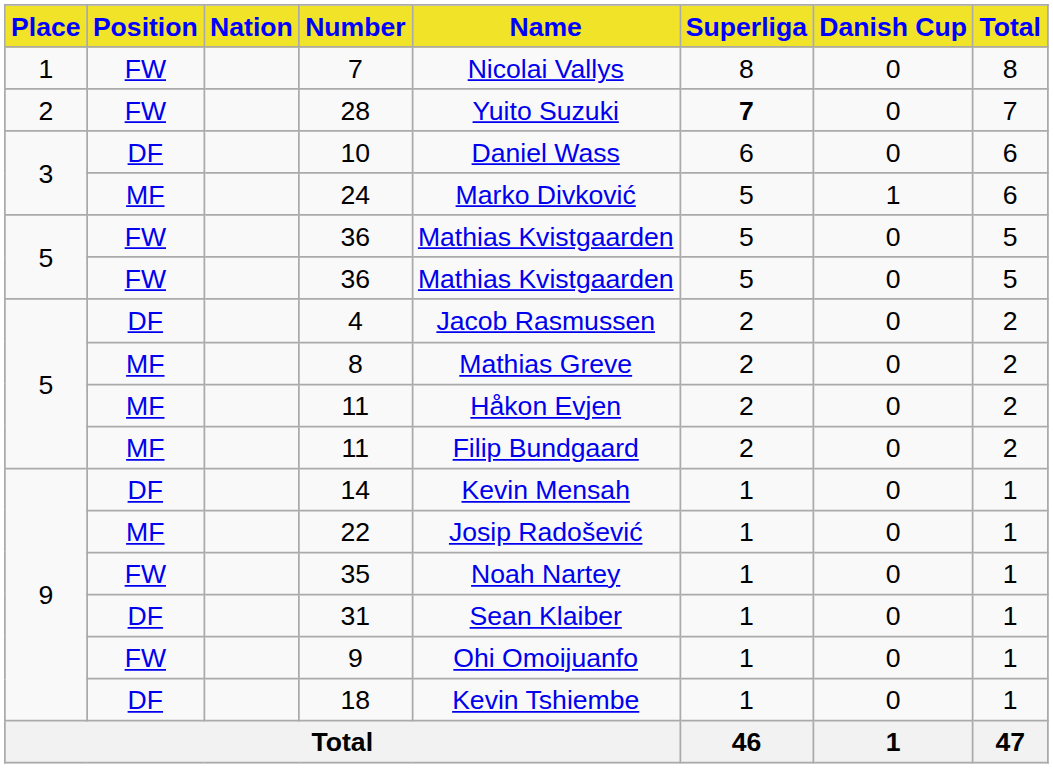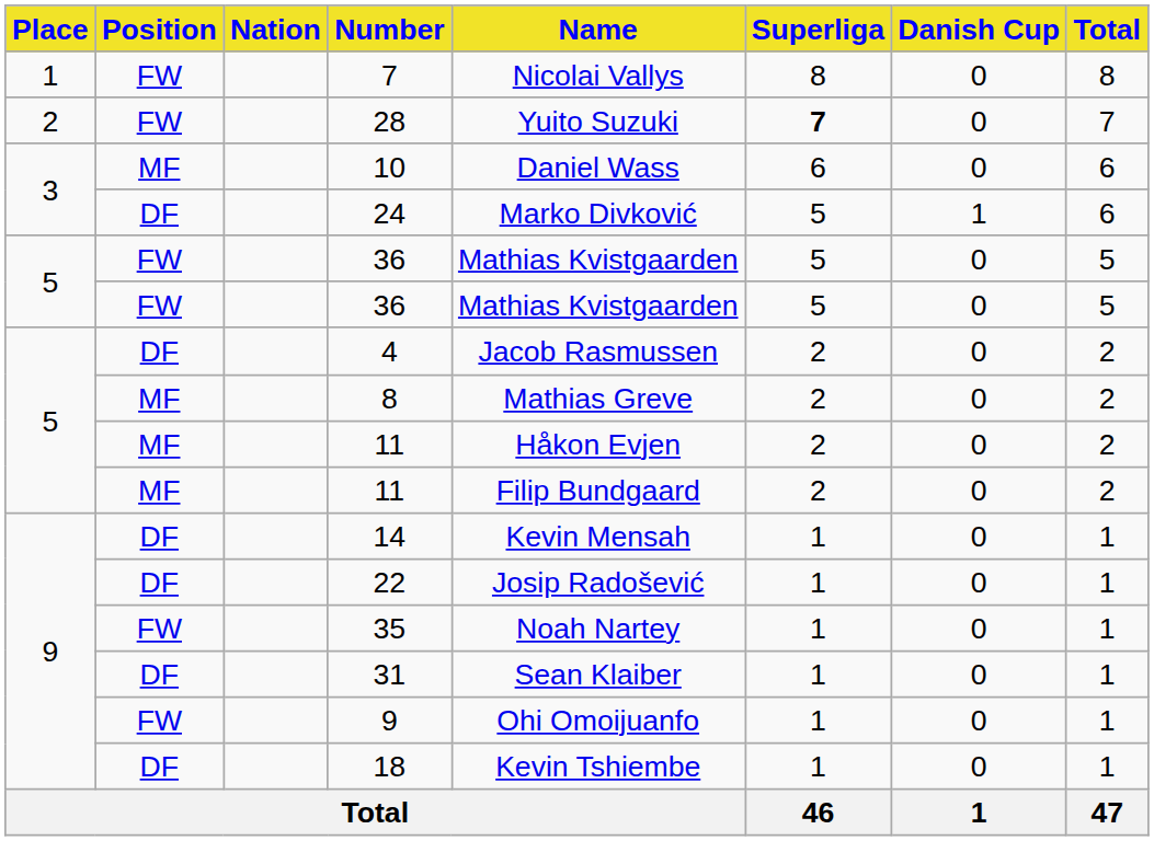10 | Position: DF -> MF
24 | Position: MF -> DF
22 | Position: MF -> DF
